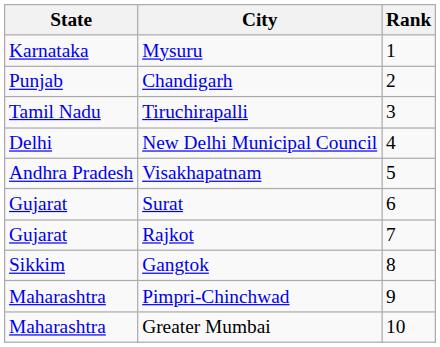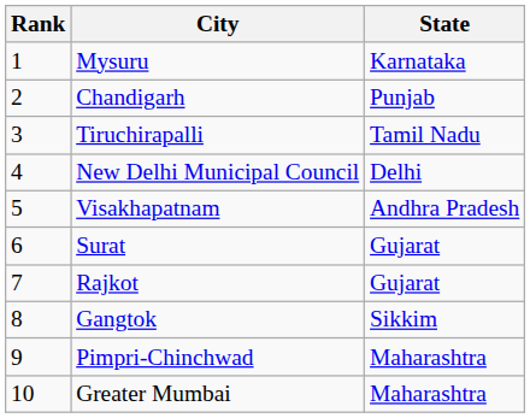columns swapped: Rank <-> State
